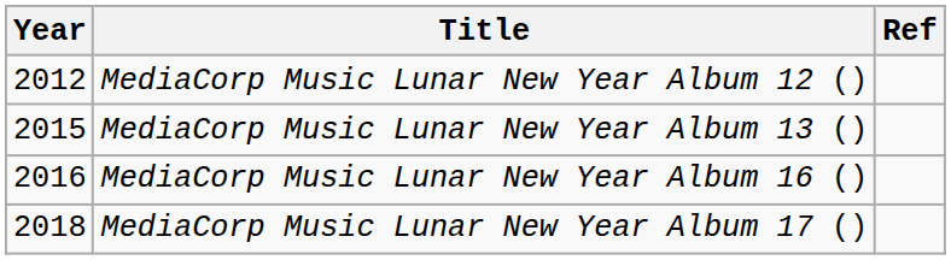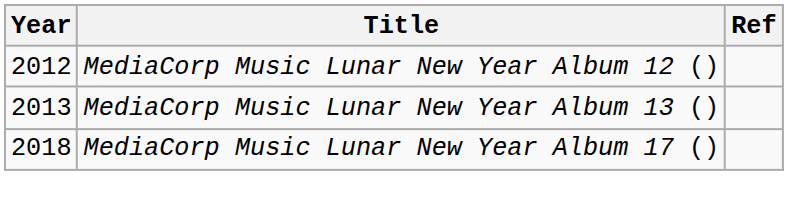MediaCorp Music Lunar New Year Album 13 () | Year: 2015 -> 2013
- row: 2016 | MediaCorp Music Lunar New Year Album 16 ()
